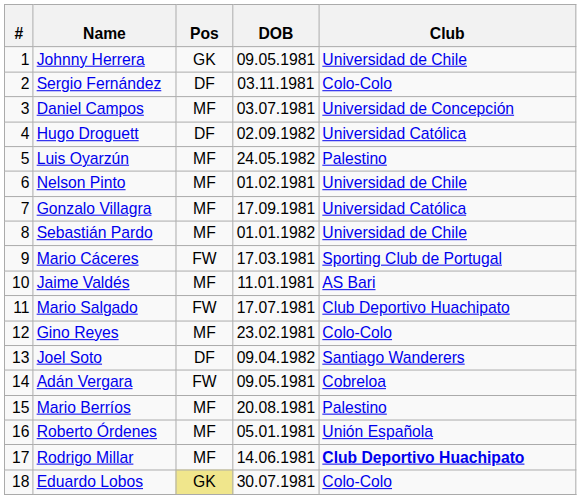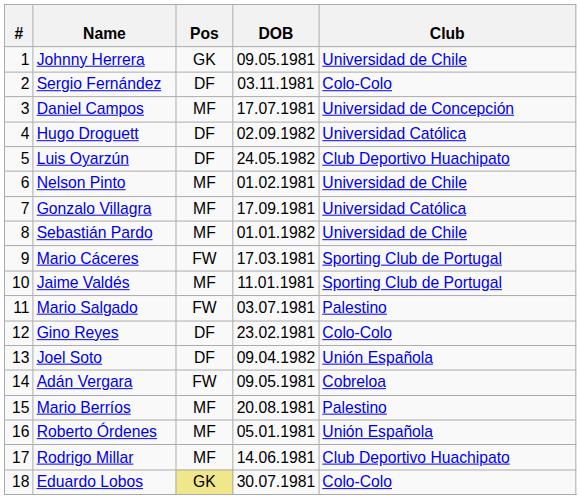Daniel Campos | DOB: 03.07.1981 -> 17.07.1981
Luis Oyarzún | Pos: MF -> DF
Luis Oyarzún | Club: Palestino -> Club Deportivo Huachipato
Jaime Valdés | Club: AS Bari -> Sporting Club de Portugal
Mario Salgado | DOB: 17.07.1981 -> 03.07.1981
Mario Salgado | Club: Club Deportivo Huachipato -> Palestino
Gino Reyes | Pos: MF -> DF
Joel Soto | Club: Santiago Wanderers -> Unión Española
Rodrigo Millar | Club: bold -> normal
